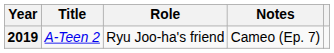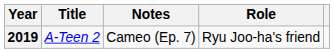columns swapped: Role <-> Notes
